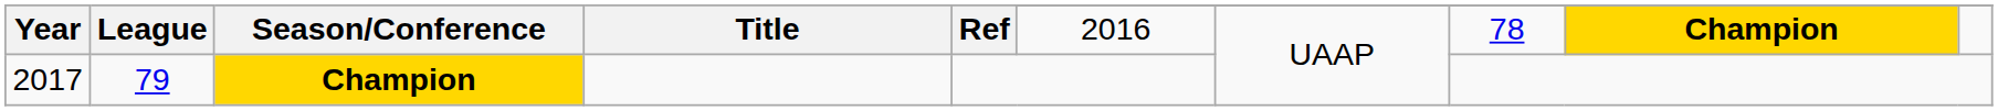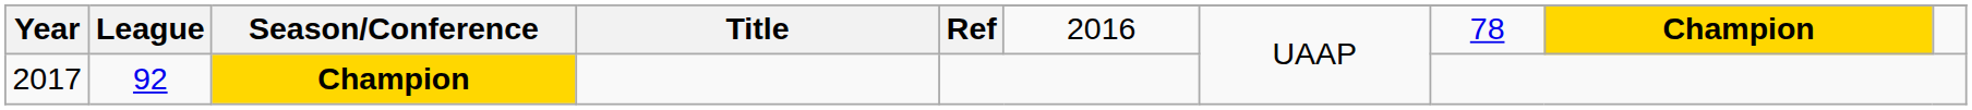2017 | League: 79 -> 92
